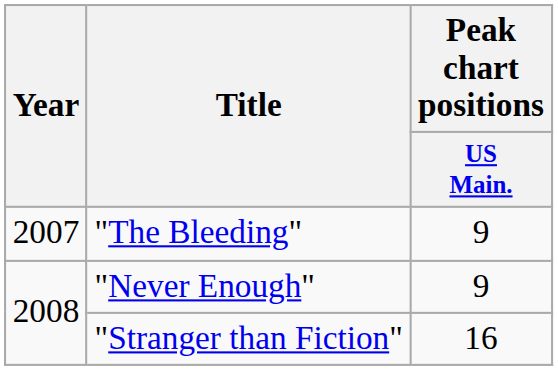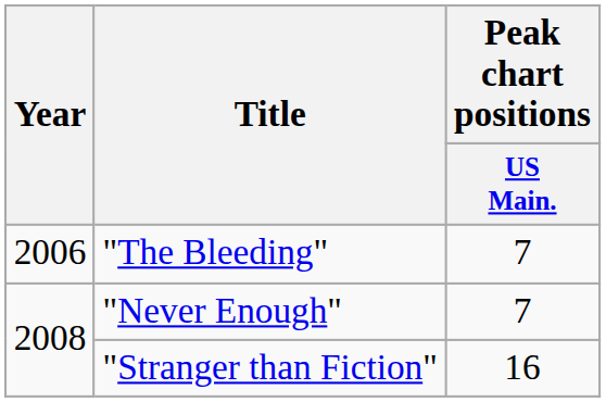"The Bleeding" | Year: 2007 -> 2006
"The Bleeding" | Peak chart positions / US Main.: 9 -> 7
"Never Enough" | Peak chart positions / US Main.: 9 -> 7
